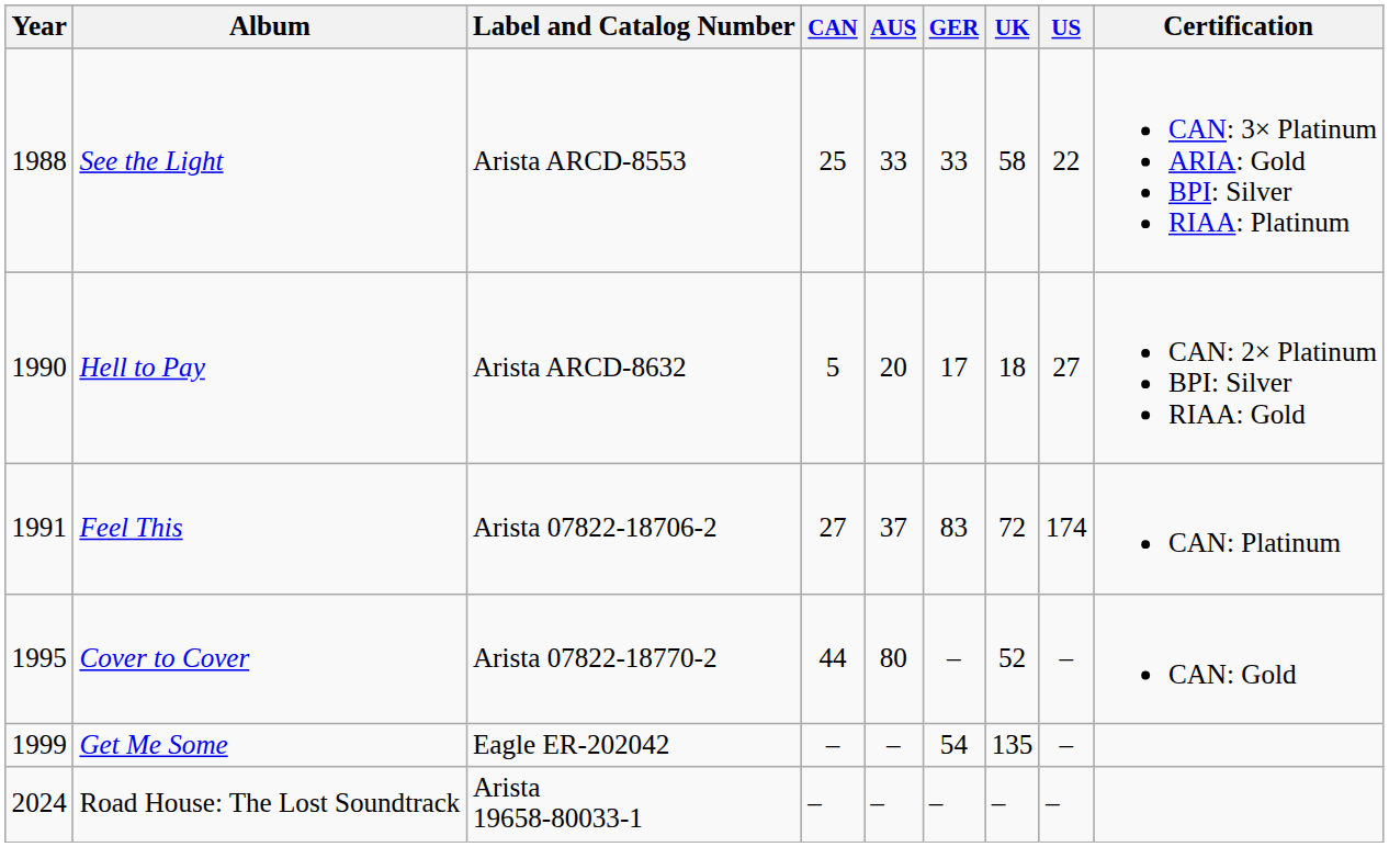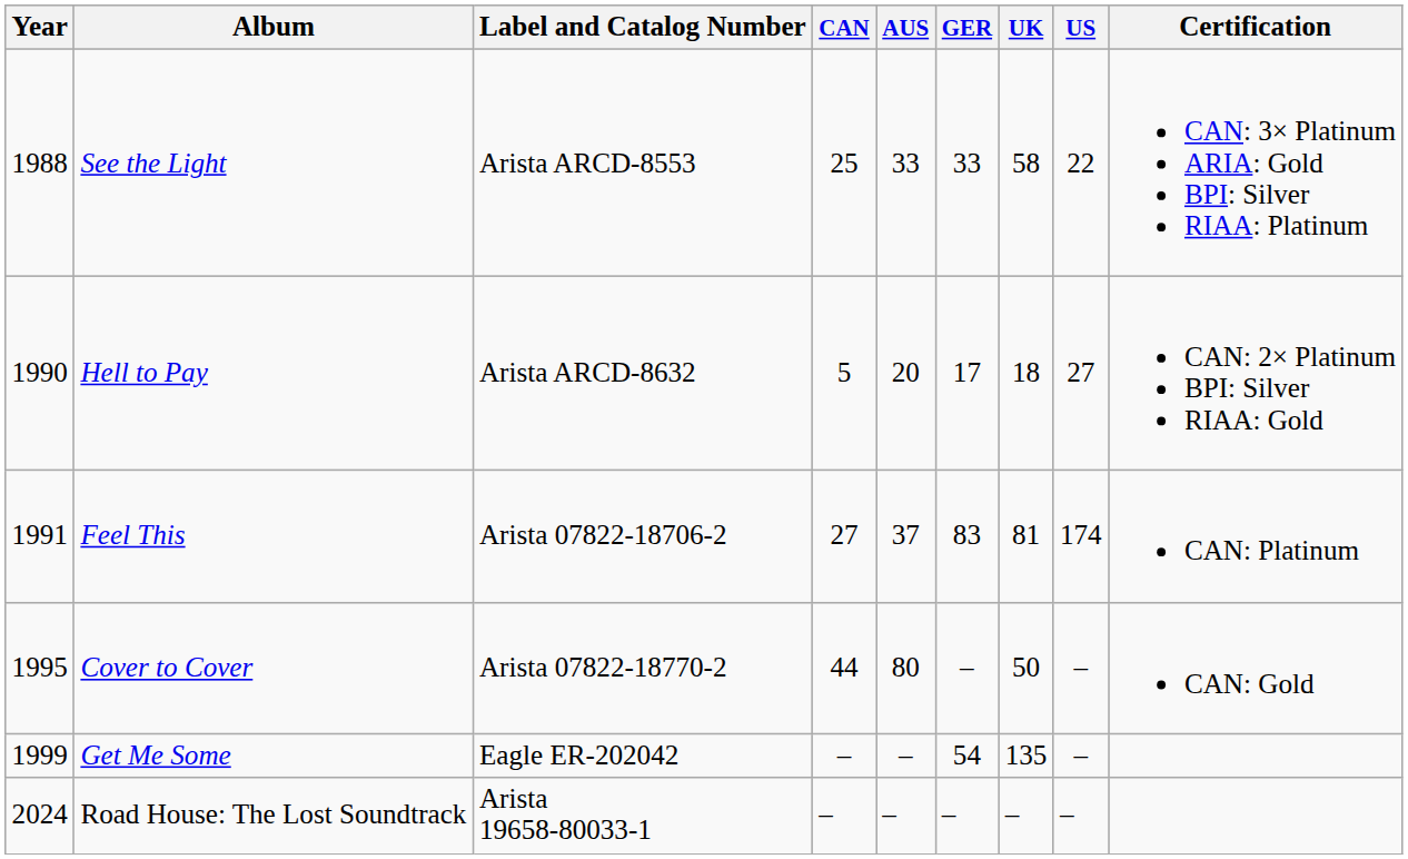Feel This | UK: 72 -> 81
Cover to Cover | UK: 52 -> 50
